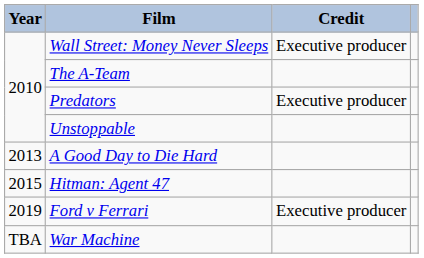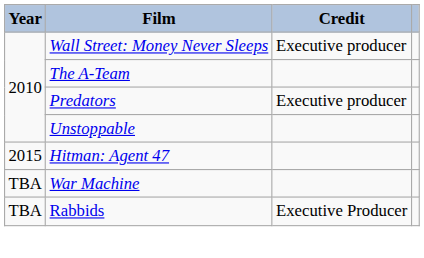- row: 2013 | A Good Day to Die Hard
- row: 2019 | Ford v Ferrari | Executive producer
+ row: TBA | Rabbids | Executive Producer
